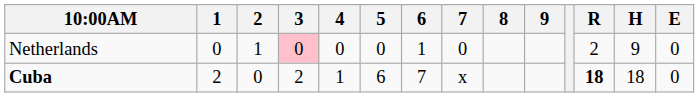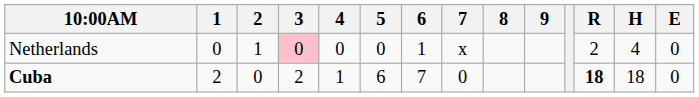Netherlands | 7: 0 -> x
Netherlands | H: 9 -> 4
Cuba | 7: x -> 0
